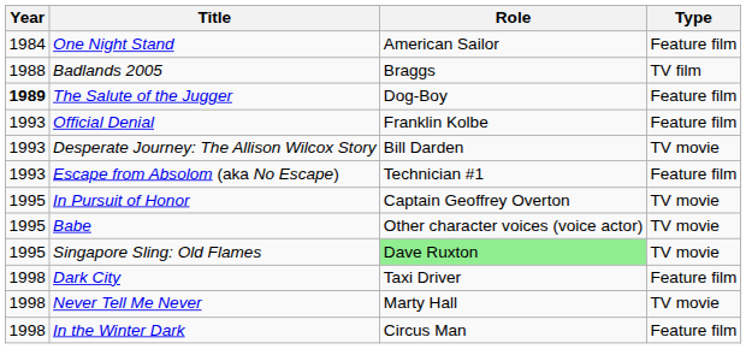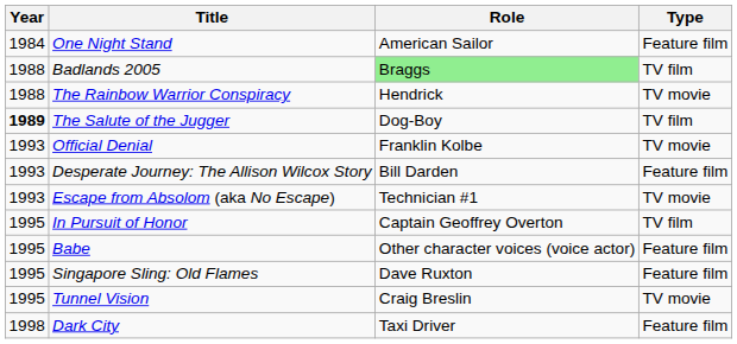Badlands 2005 | Role: no background -> lightgreen background
+ row: 1988 | The Rainbow Warrior Conspiracy | Hendrick | TV movie
The Salute of the Jugger | Type: Feature film -> TV film
Official Denial | Type: Feature film -> TV movie
Desperate Journey: The Allison Wilcox Story | Type: TV movie -> Feature film
Escape from Absolom (aka No Escape) | Type: Feature film -> TV movie
In Pursuit of Honor | Type: TV movie -> TV film
Babe | Type: TV movie -> Feature film
Singapore Sling: Old Flames | Role: lightgreen background -> no background
Singapore Sling: Old Flames | Type: TV movie -> Feature film
+ row: 1995 | Tunnel Vision | Craig Breslin | TV movie
- row: 1998 | Never Tell Me Never | Marty Hall | TV movie
- row: 1998 | In the Winter Dark | Circus Man | Feature film
